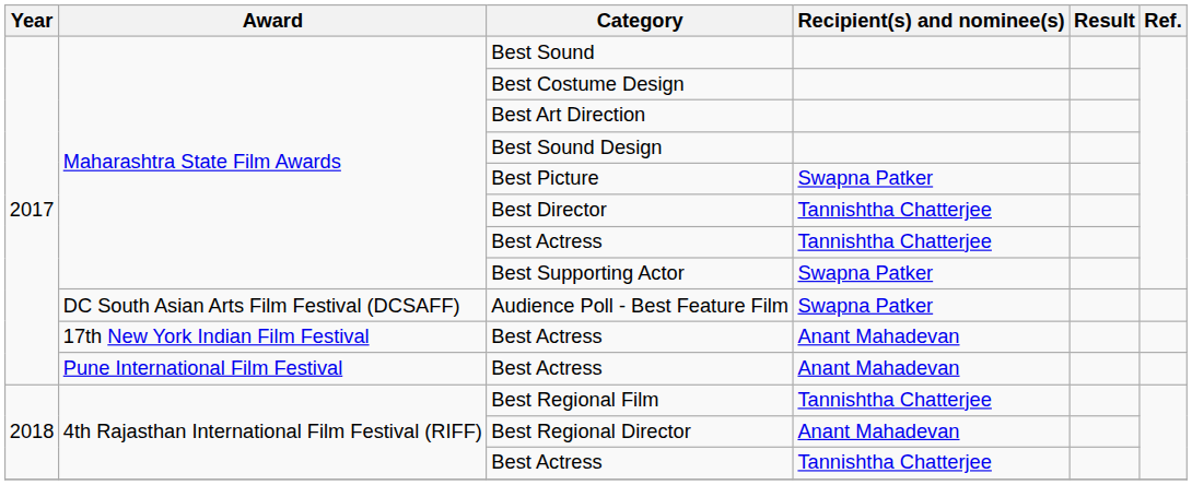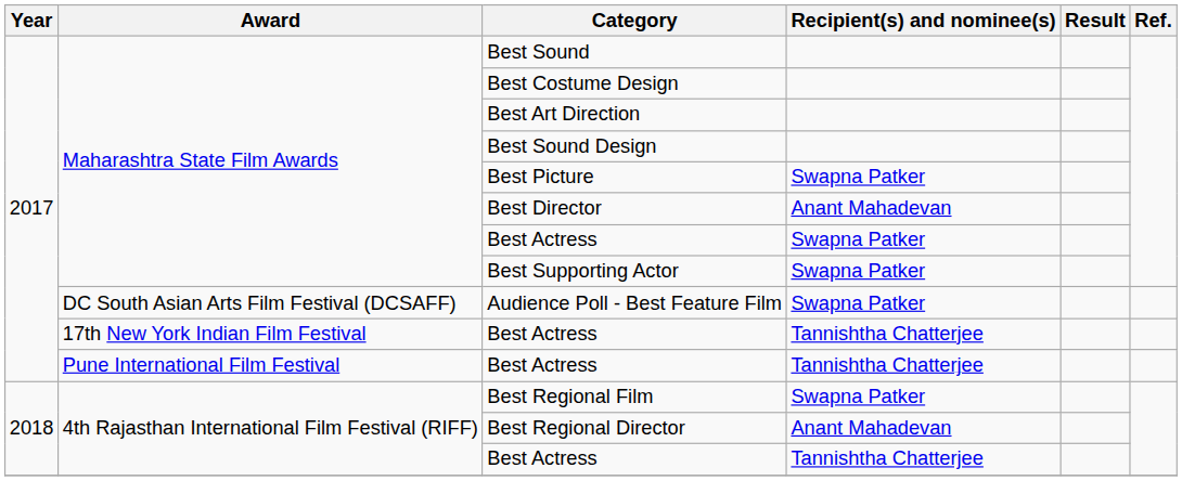Best Director | Recipient(s) and nominee(s): Tannishtha Chatterjee -> Anant Mahadevan
Maharashtra State Film Awards / Best Actress | Recipient(s) and nominee(s): Tannishtha Chatterjee -> Swapna Patker
17th New York Indian Film Festival / Best Actress | Recipient(s) and nominee(s): Anant Mahadevan -> Tannishtha Chatterjee
Pune International Film Festival / Best Actress | Recipient(s) and nominee(s): Anant Mahadevan -> Tannishtha Chatterjee
Best Regional Film | Recipient(s) and nominee(s): Tannishtha Chatterjee -> Swapna Patker
